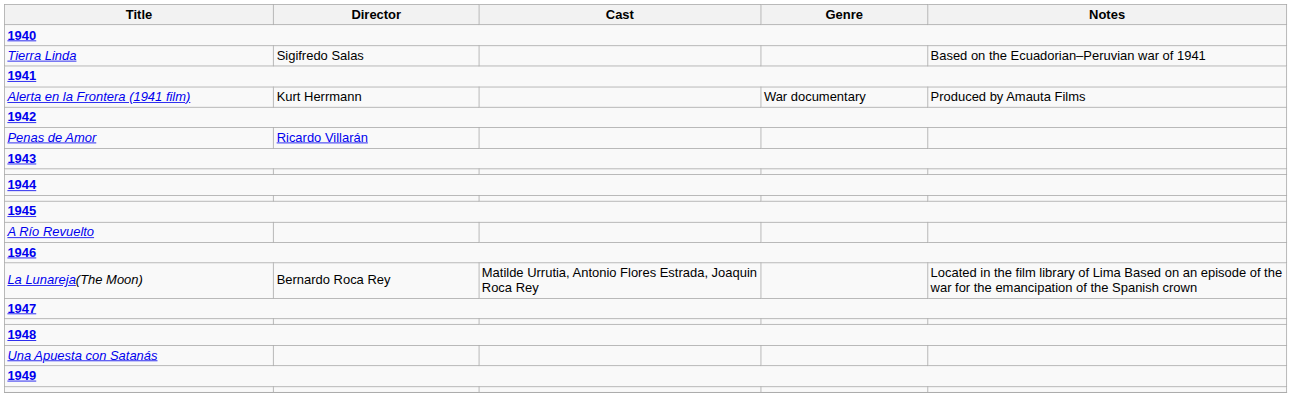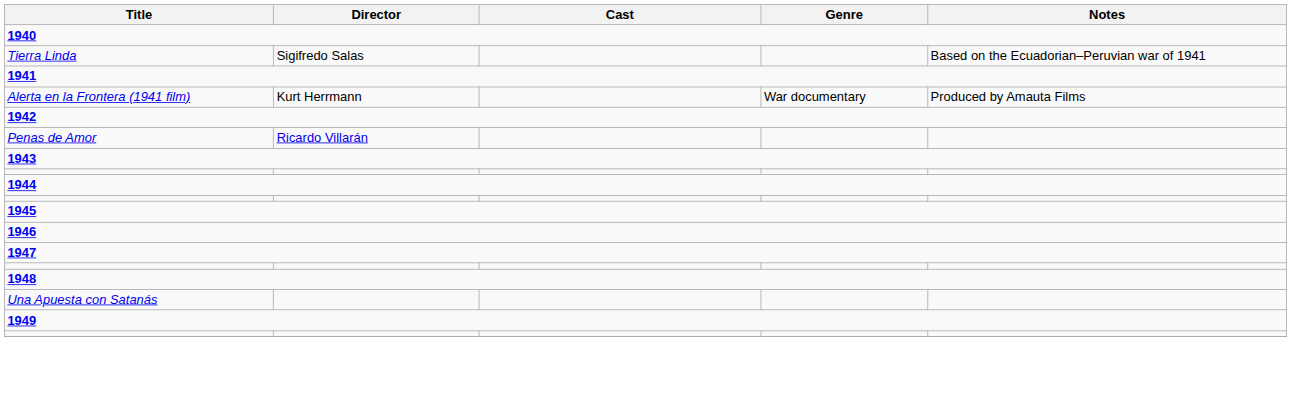- row: A Río Revuelto
- row: La Lunareja(The Moon) | Bernardo Roca Rey | Matilde Urrutia, Antonio Flores Estrada, Joaquin Roca Rey | Located in the film library of Lima Based on an episode of the war for the emancipation of the Spanish crown
